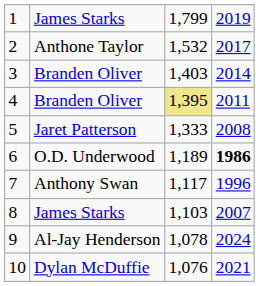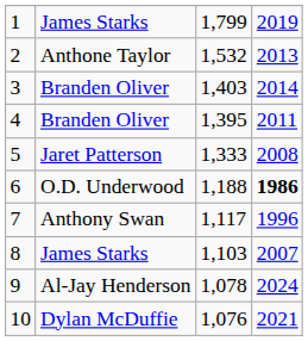2 | column 4: 2017 -> 2013
4 | column 3: khaki background -> no background
6 | column 3: 1,189 -> 1,188
